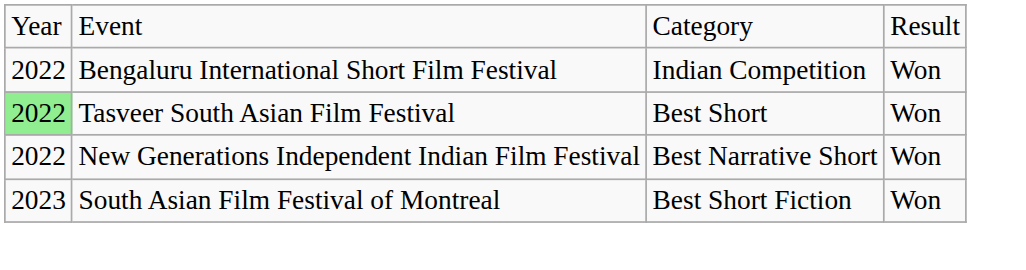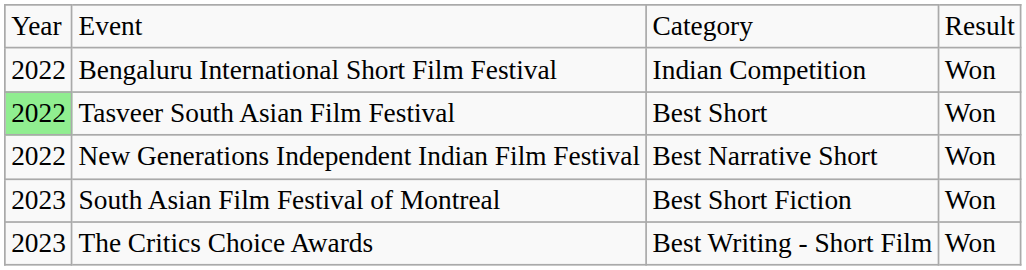+ row: 2023 | The Critics Choice Awards | Best Writing - Short Film | Won
